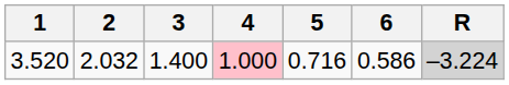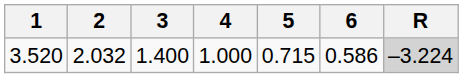3.520 | 4: pink background -> no background
3.520 | 5: 0.716 -> 0.715
